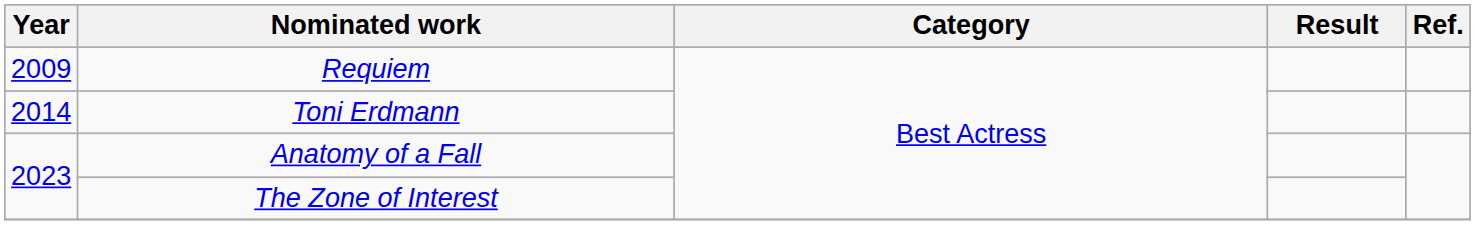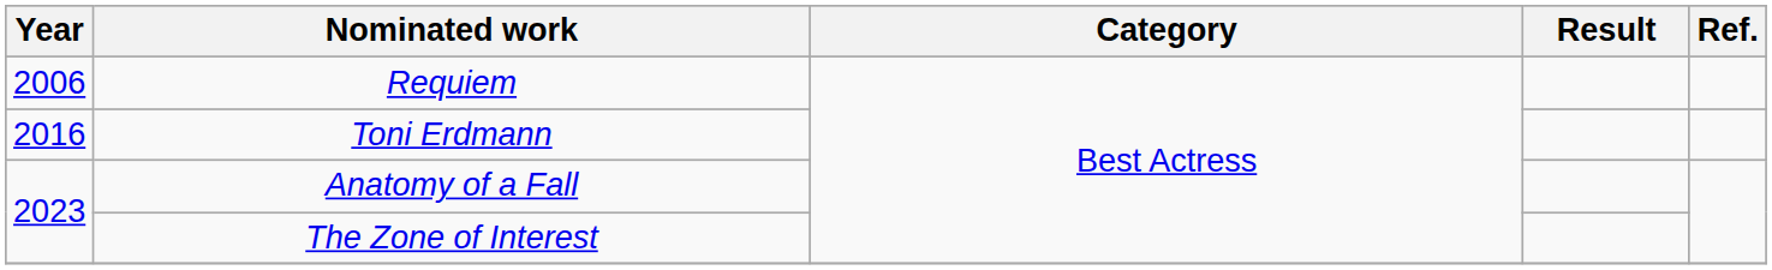Requiem | Year: 2009 -> 2006
Toni Erdmann | Year: 2014 -> 2016
